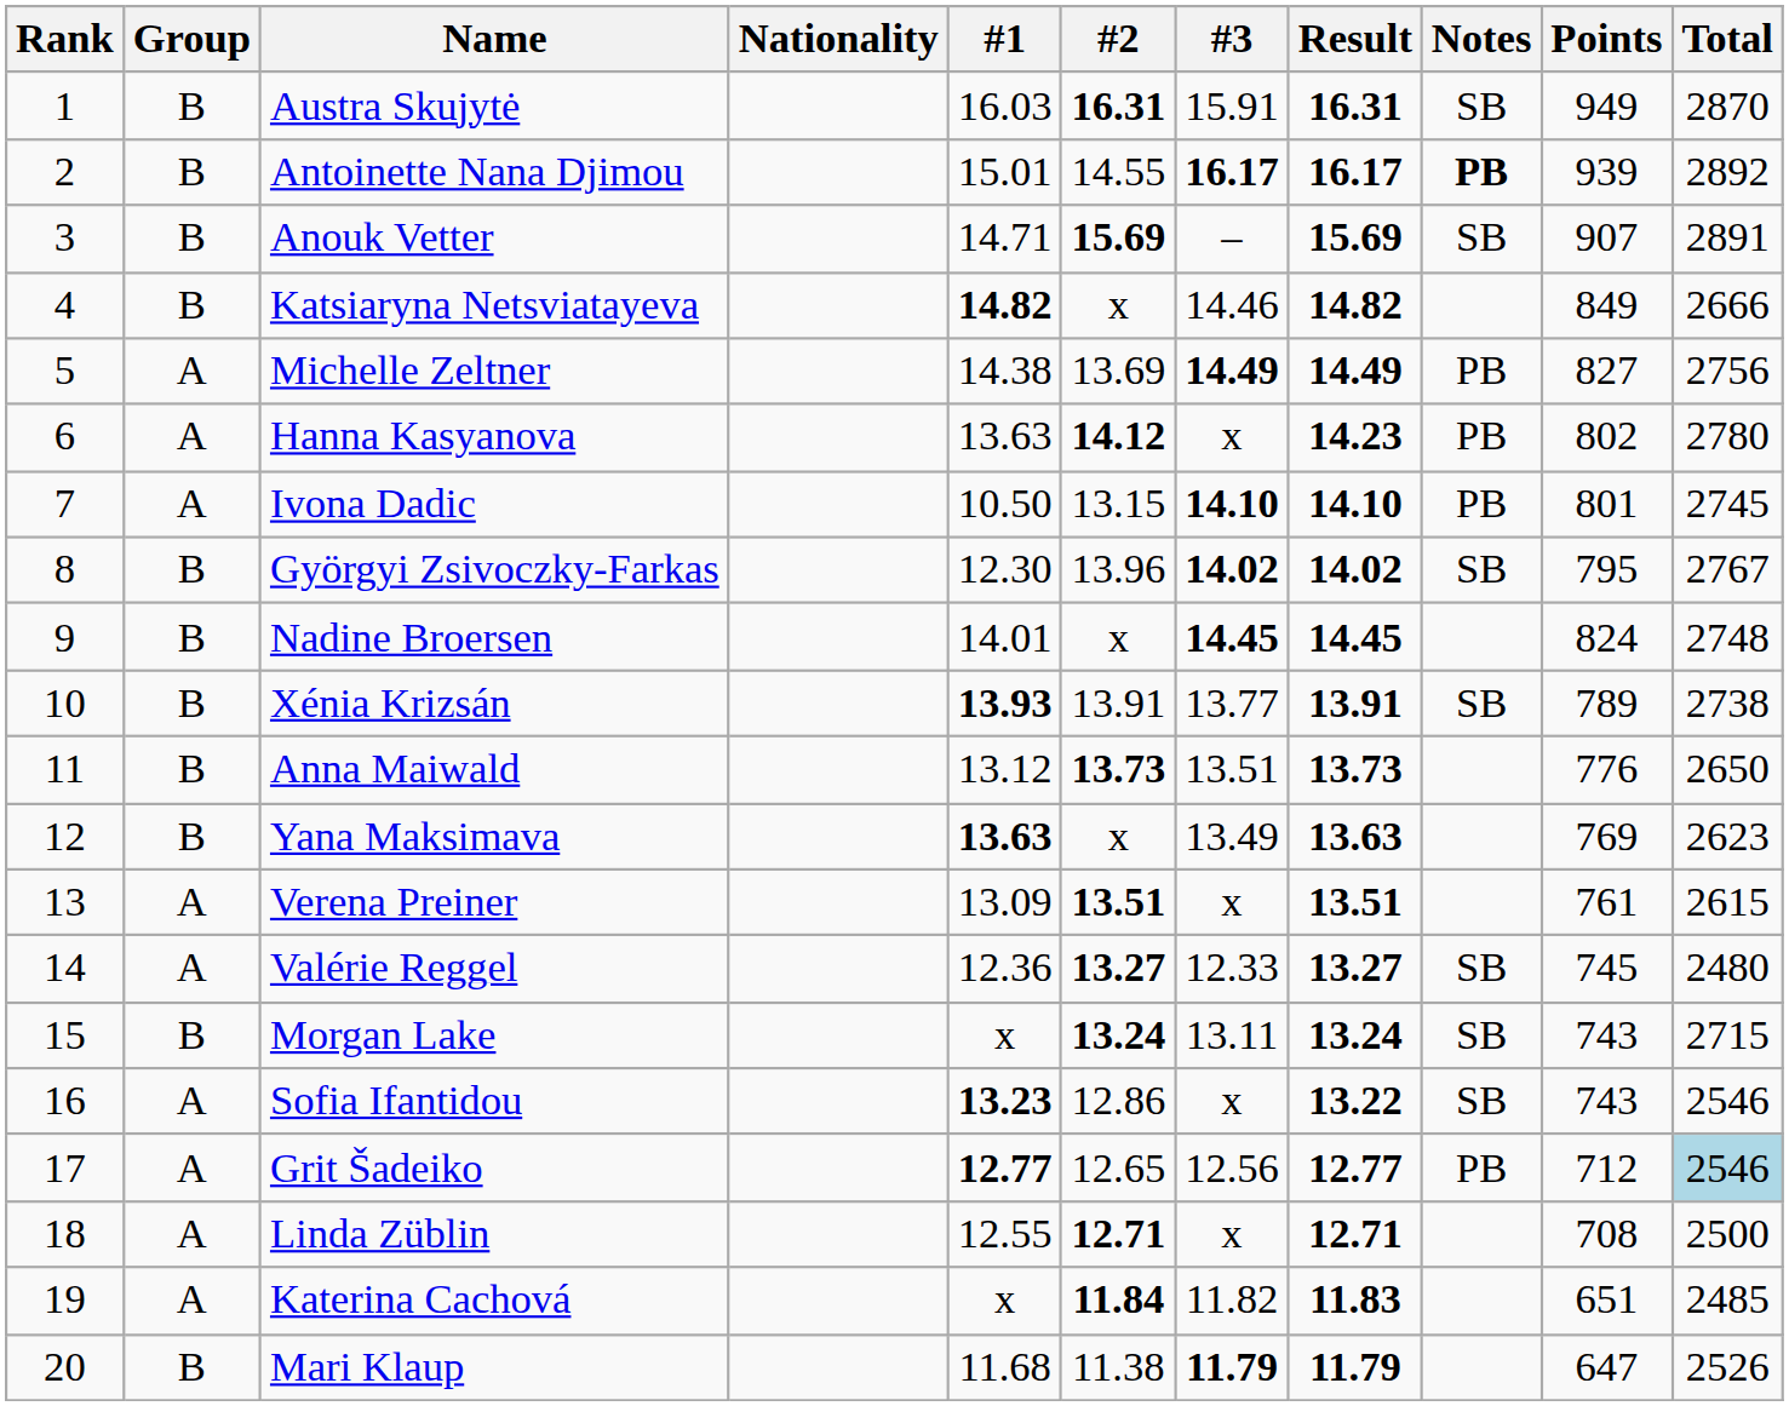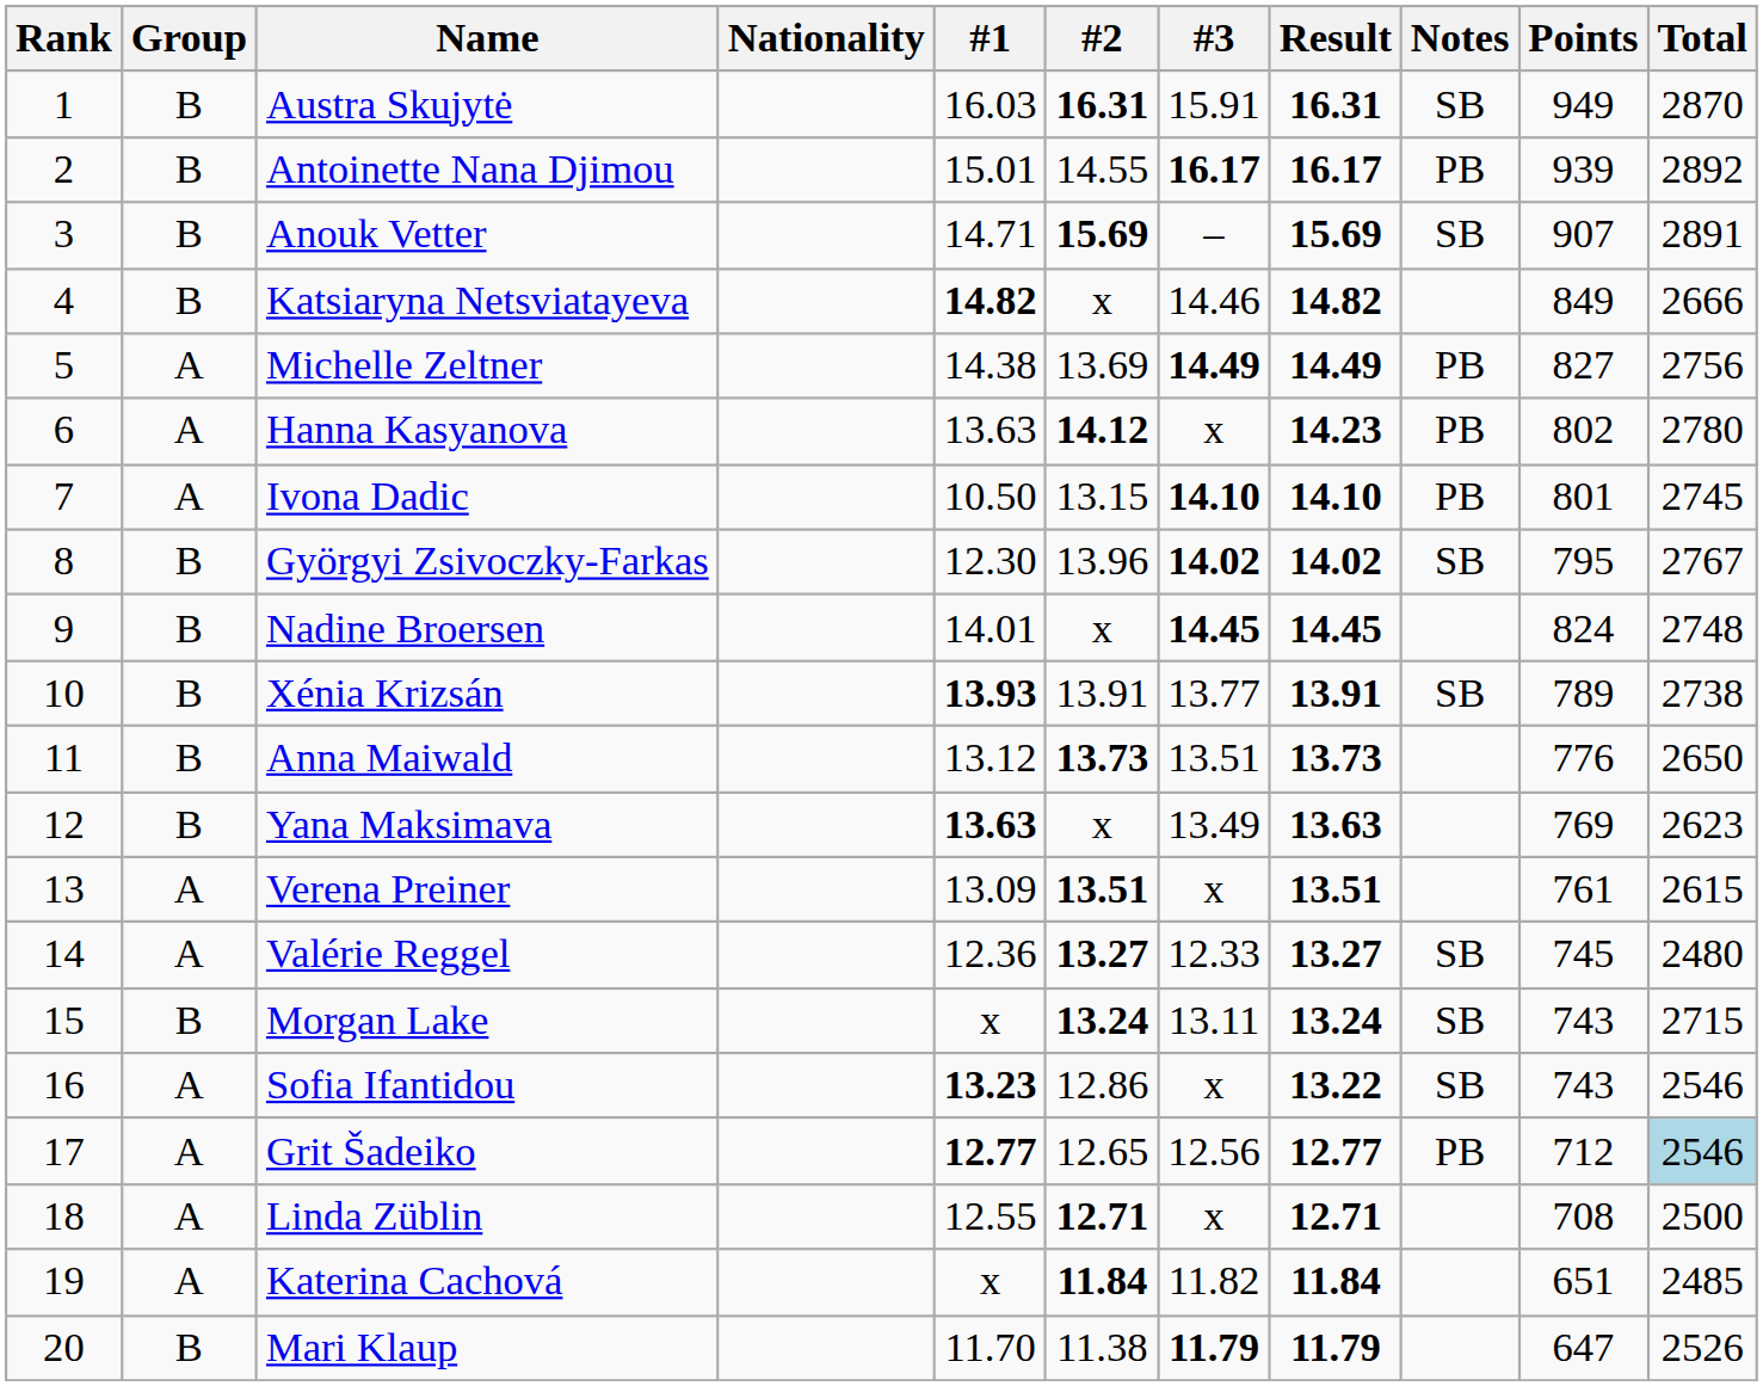Antoinette Nana Djimou | Notes: bold -> normal
Katerina Cachová | Result: 11.83 -> 11.84
Mari Klaup | #1: 11.68 -> 11.70
